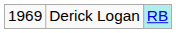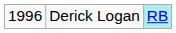Derick Logan | column 1: 1969 -> 1996
